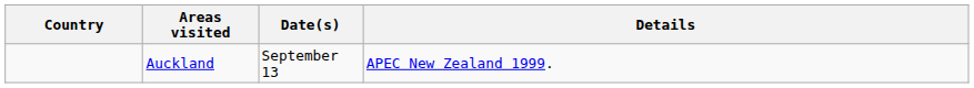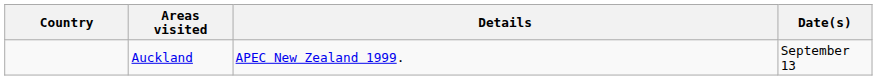columns swapped: Date(s) <-> Details
